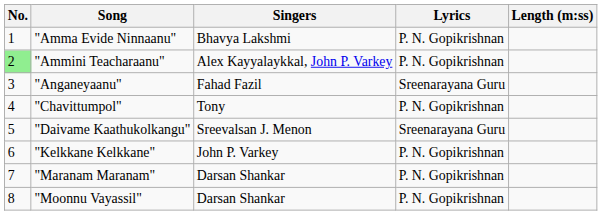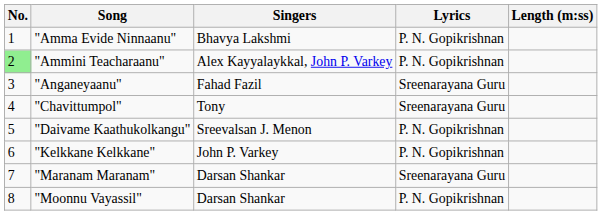"Chavittumpol" | Lyrics: P. N. Gopikrishnan -> Sreenarayana Guru
"Daivame Kaathukolkangu" | Lyrics: Sreenarayana Guru -> P. N. Gopikrishnan
"Maranam Maranam" | Lyrics: P. N. Gopikrishnan -> Sreenarayana Guru
